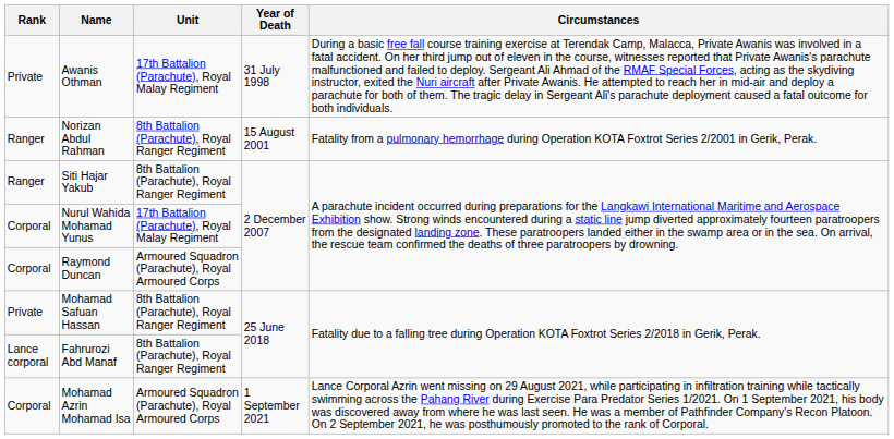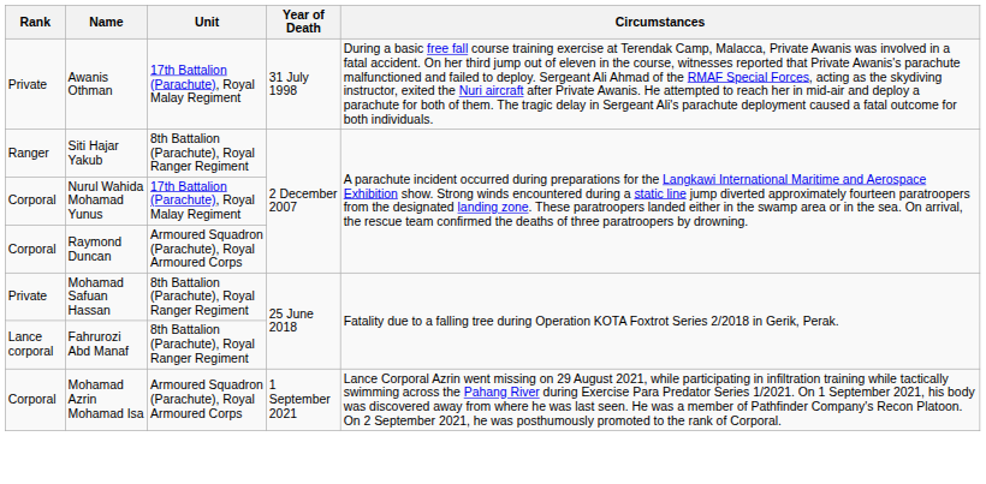- row: Ranger | Norizan Abdul Rahman | 8th Battalion (Parachute), Royal Ranger Regiment | 15 August 2001 | Fatality from a pulmonary hemorrhage during Operation KOTA Foxtrot Series 2/2001 in Gerik, Perak.
